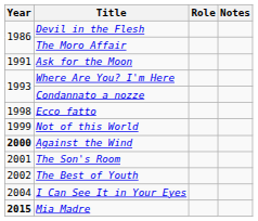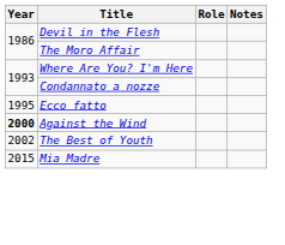- row: 1991 | Ask for the Moon
Ecco fatto | Year: 1998 -> 1995
- row: 1999 | Not of this World
- row: 2001 | The Son's Room
- row: 2004 | I Can See It in Your Eyes
Mia Madre | Year: bold -> normal
